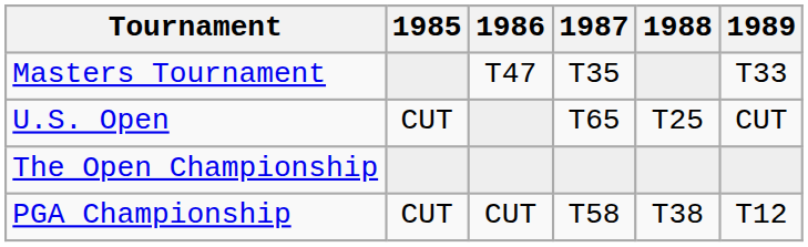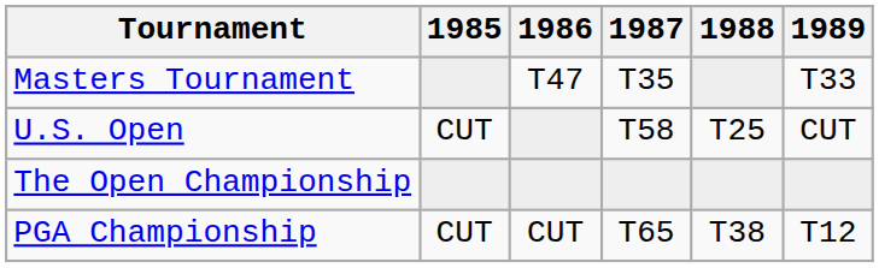U.S. Open | 1987: T65 -> T58
PGA Championship | 1987: T58 -> T65
